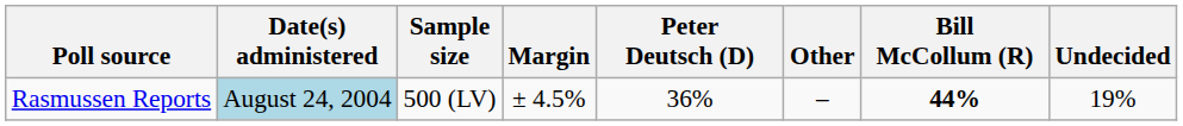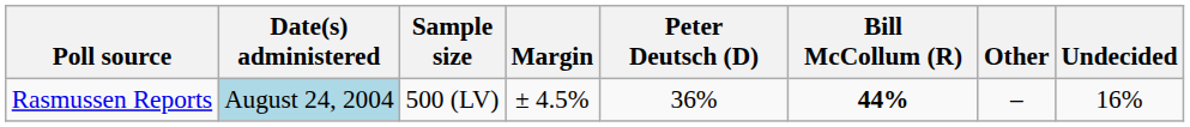columns swapped: Bill McCollum (R) <-> Other
Rasmussen Reports | Undecided: 19% -> 16%
